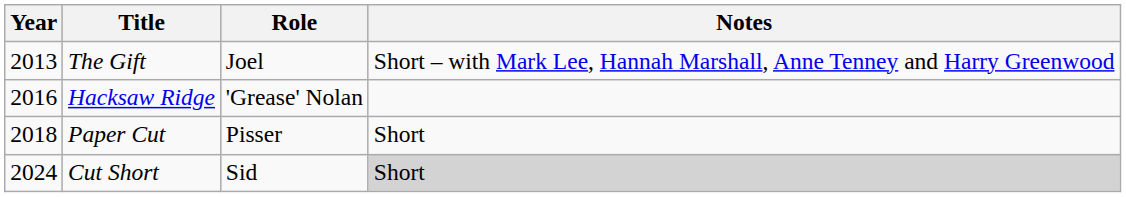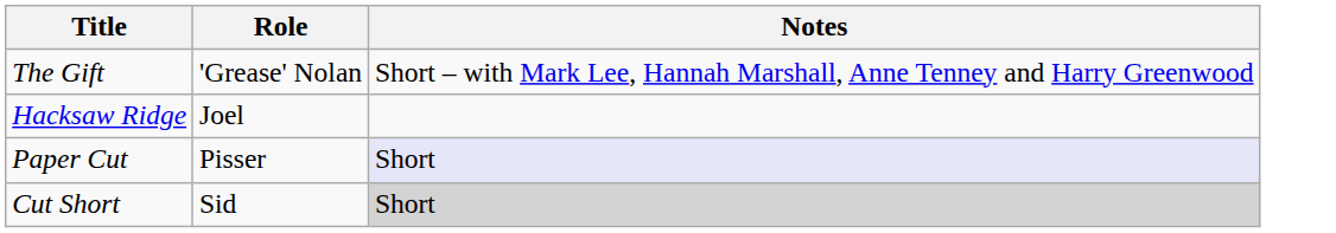- column: Year | 2013 | 2016 | 2018 | 2024
The Gift | Role: Joel -> 'Grease' Nolan
Hacksaw Ridge | Role: 'Grease' Nolan -> Joel
Paper Cut | Notes: no background -> lavender background
